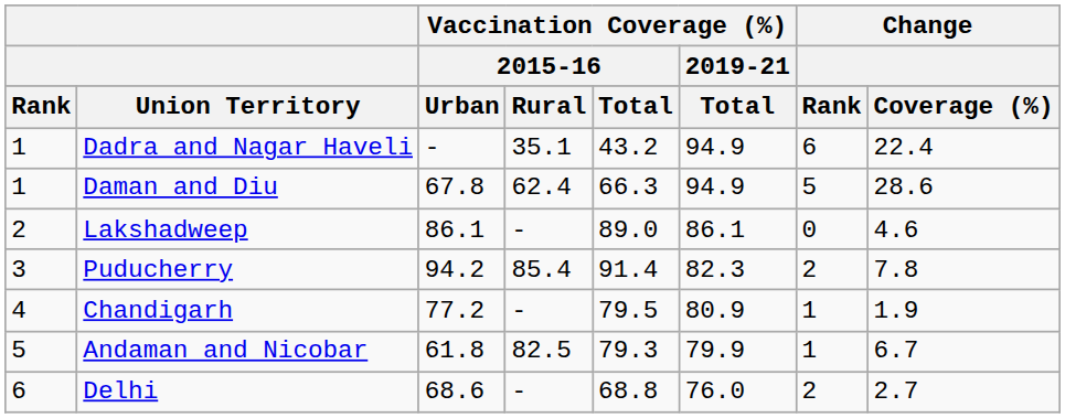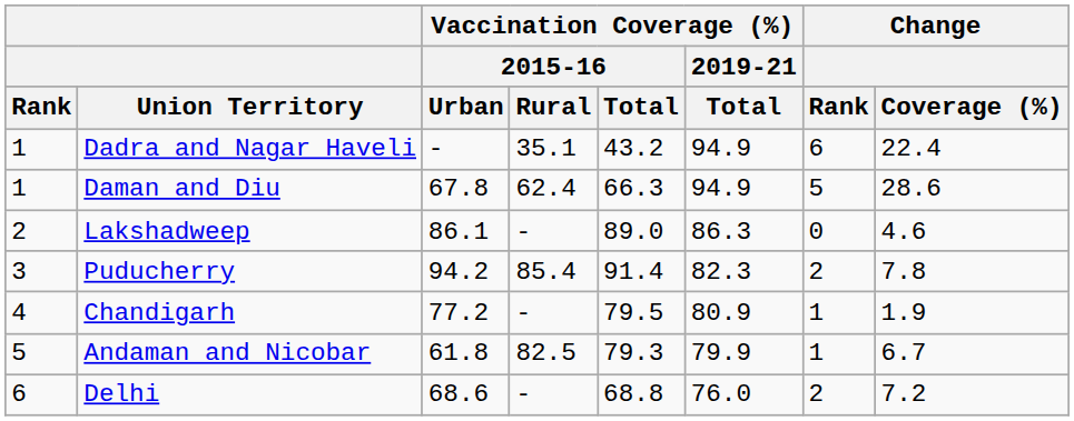Lakshadweep | Vaccination Coverage (%) / 2019-21 / Total: 86.1 -> 86.3
Delhi | Change / Coverage (%): 2.7 -> 7.2
